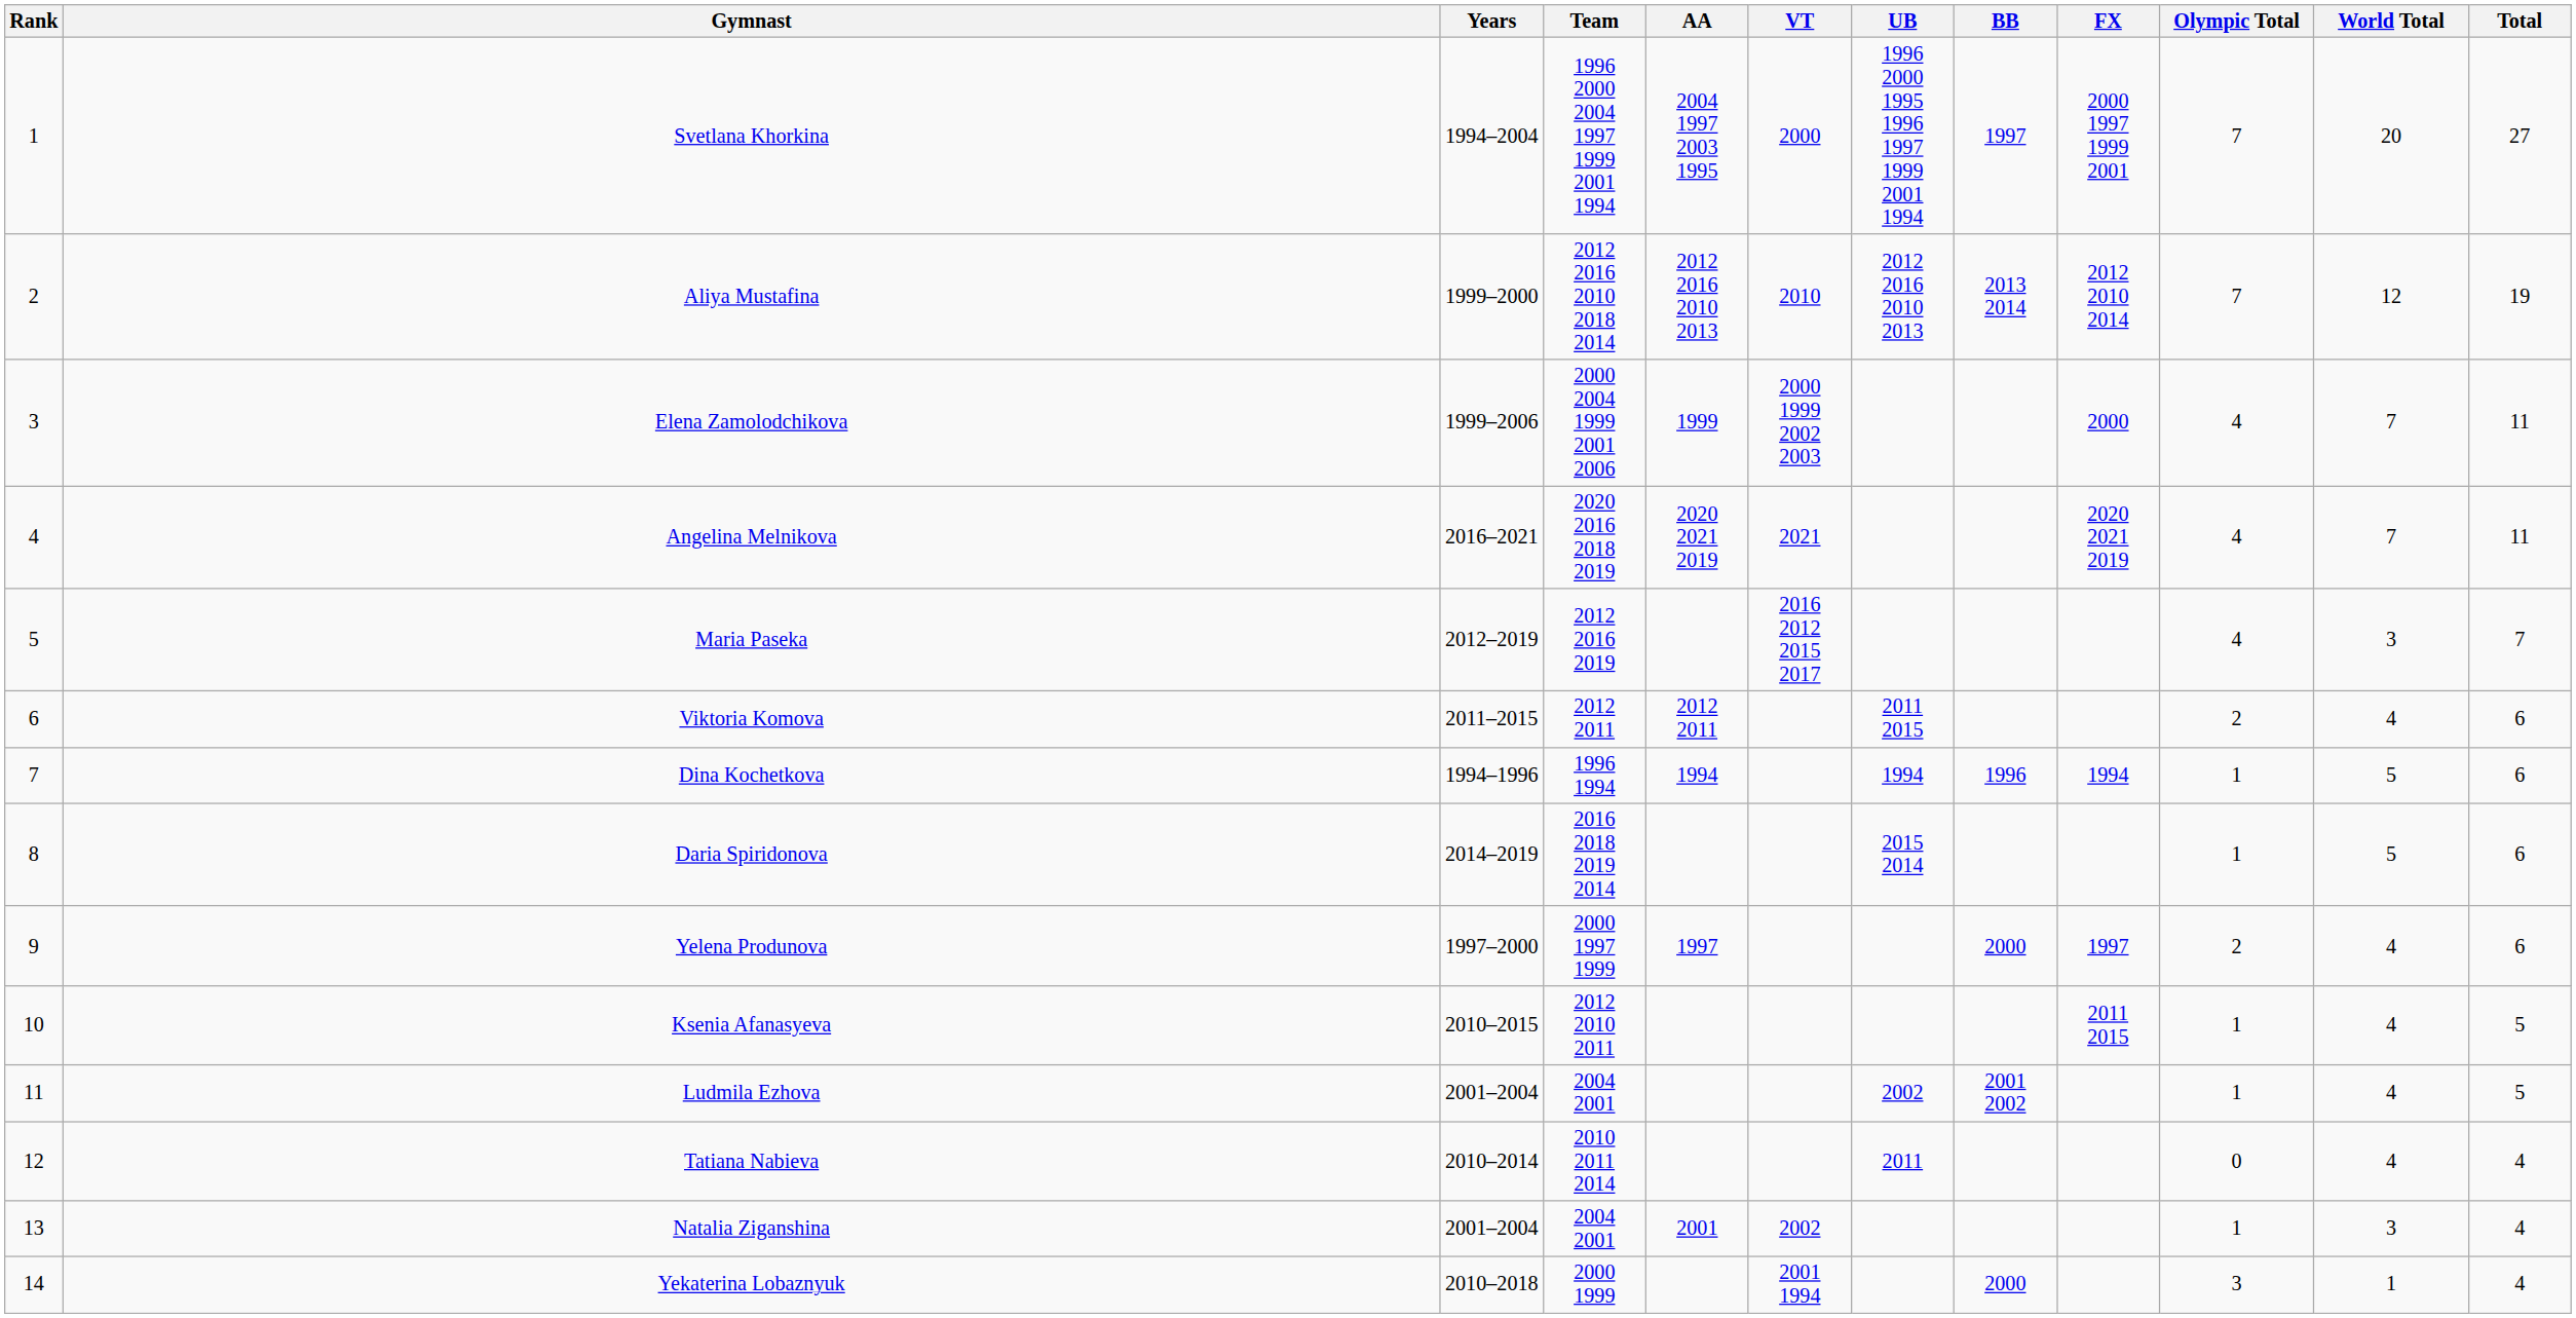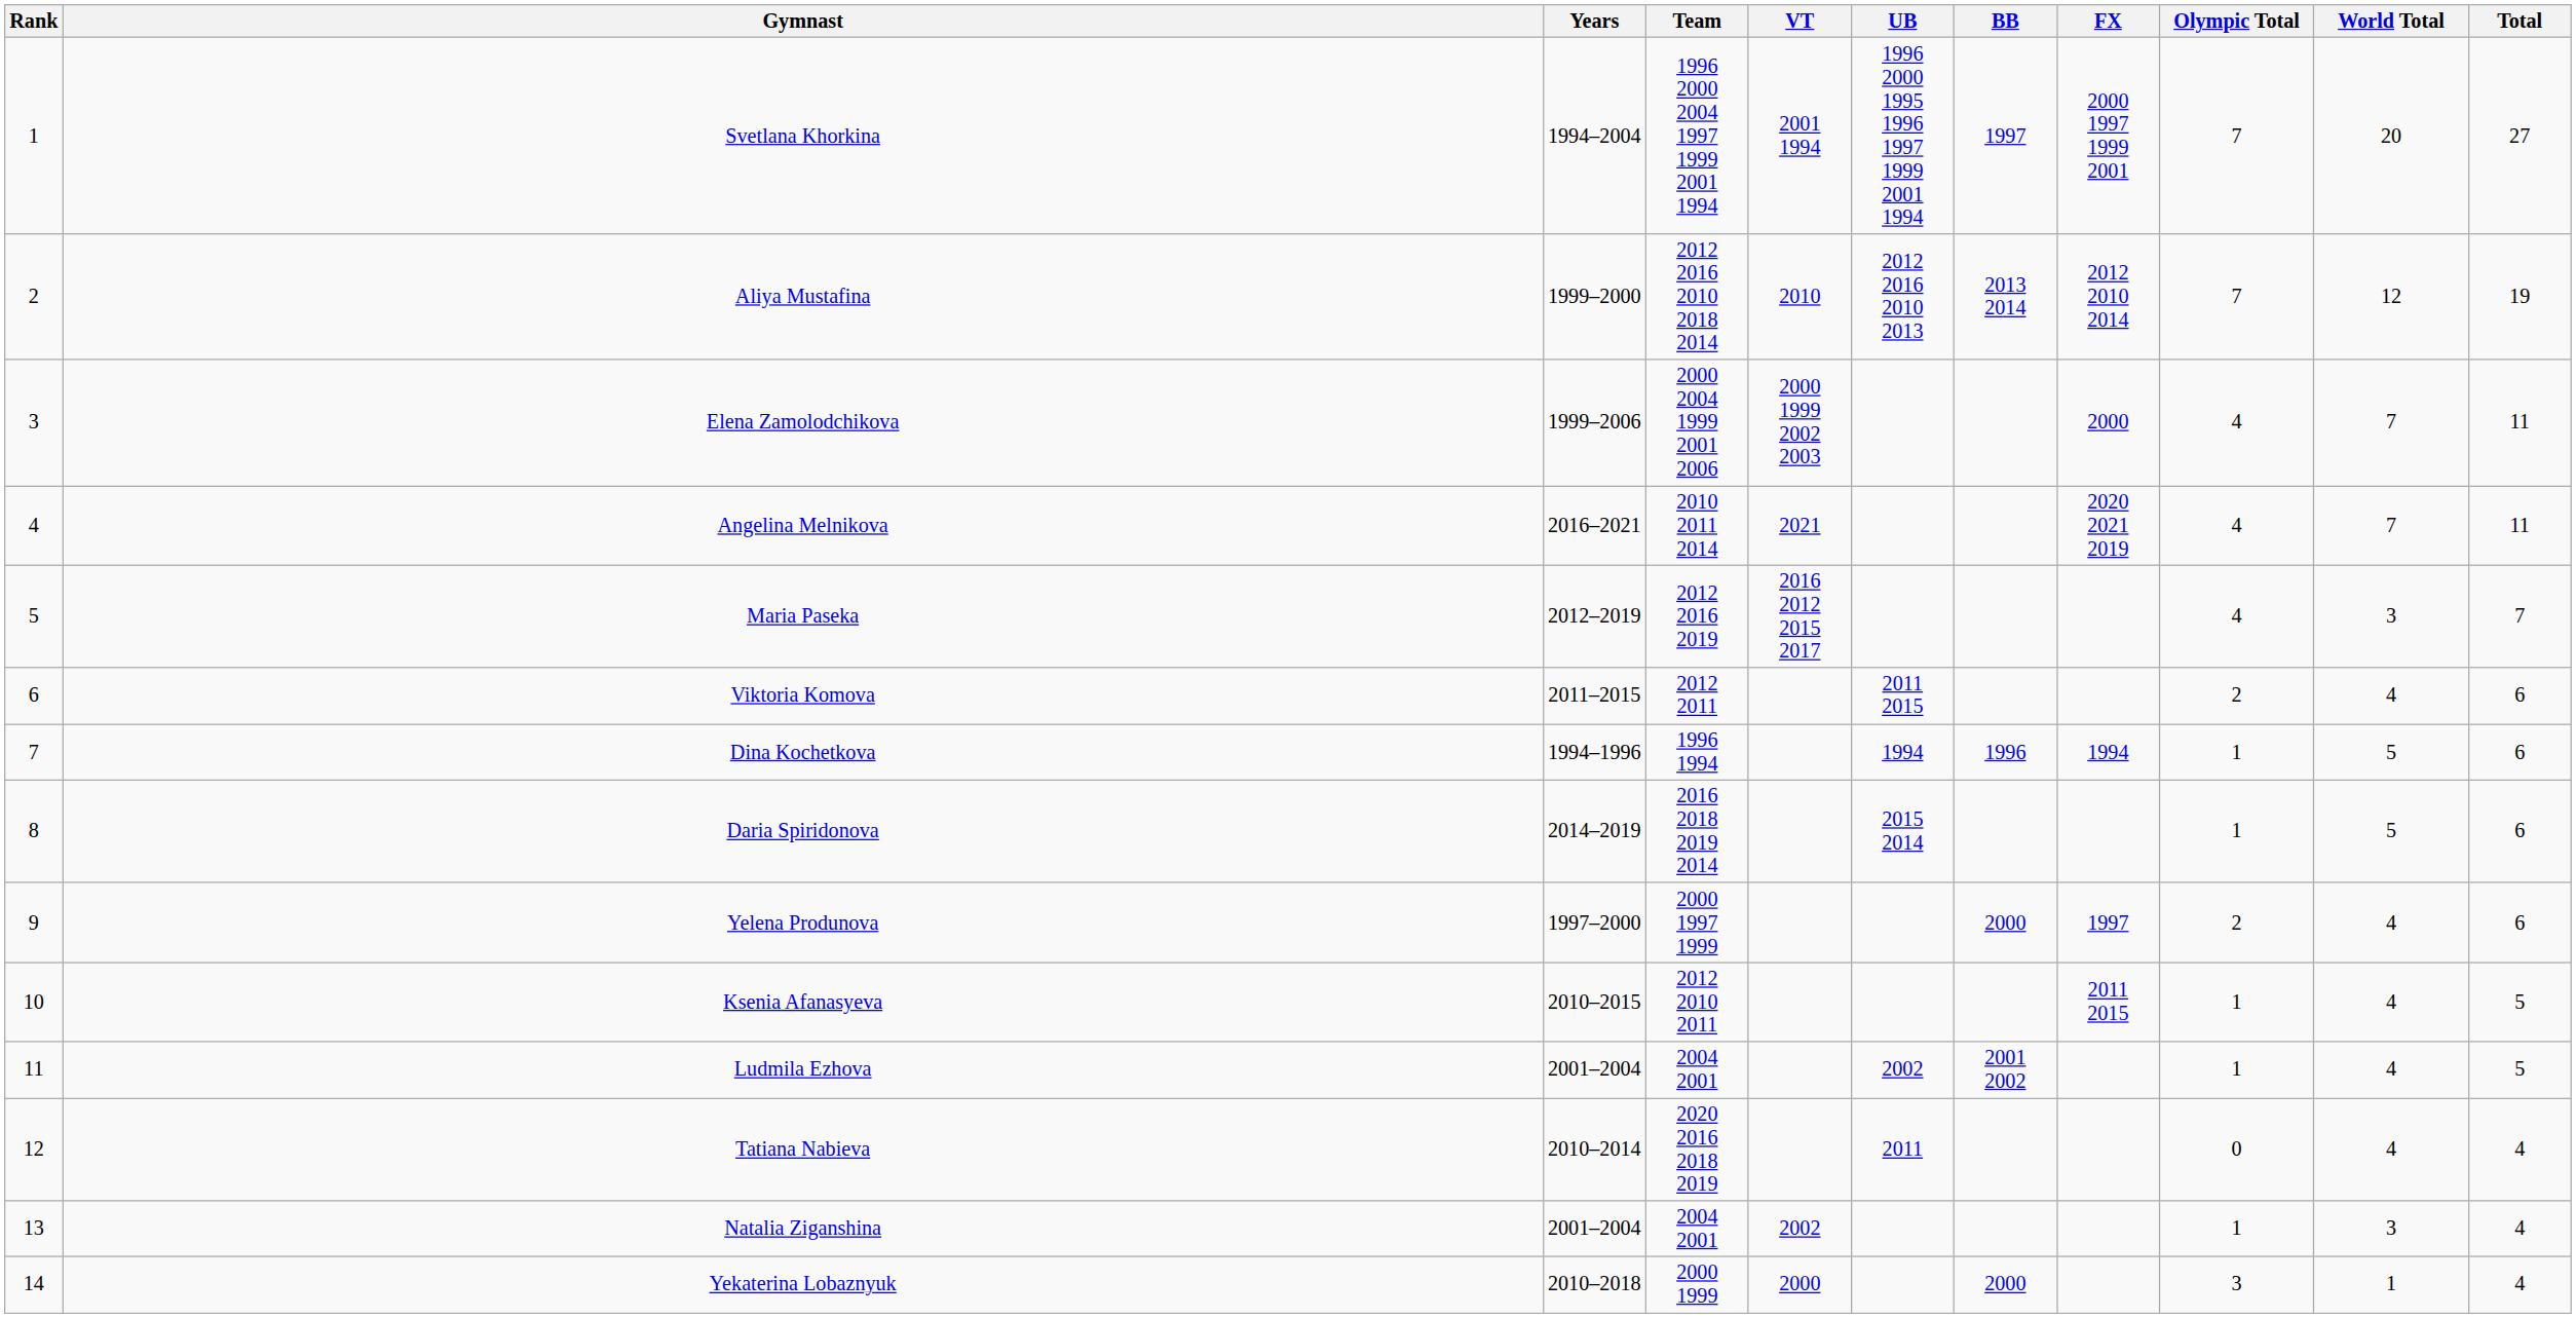- column: AA | 2004 1997 2003 1995 | 2012 2016 2010 2013 | 1999 | 2020 2021 2019 | 2012 2011 | 1994 | 1997 | 2001
Svetlana Khorkina | VT: 2000 -> 2001 1994
Angelina Melnikova | Team: 2020 2016 2018 2019 -> 2010 2011 2014
Tatiana Nabieva | Team: 2010 2011 2014 -> 2020 2016 2018 2019
Yekaterina Lobaznyuk | VT: 2001 1994 -> 2000
